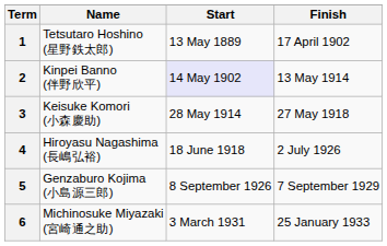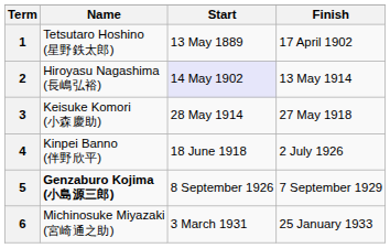2 | Name: Kinpei Banno (伴野欣平) -> Hiroyasu Nagashima (長嶋弘裕)
4 | Name: Hiroyasu Nagashima (長嶋弘裕) -> Kinpei Banno (伴野欣平)
5 | Name: normal -> bold
